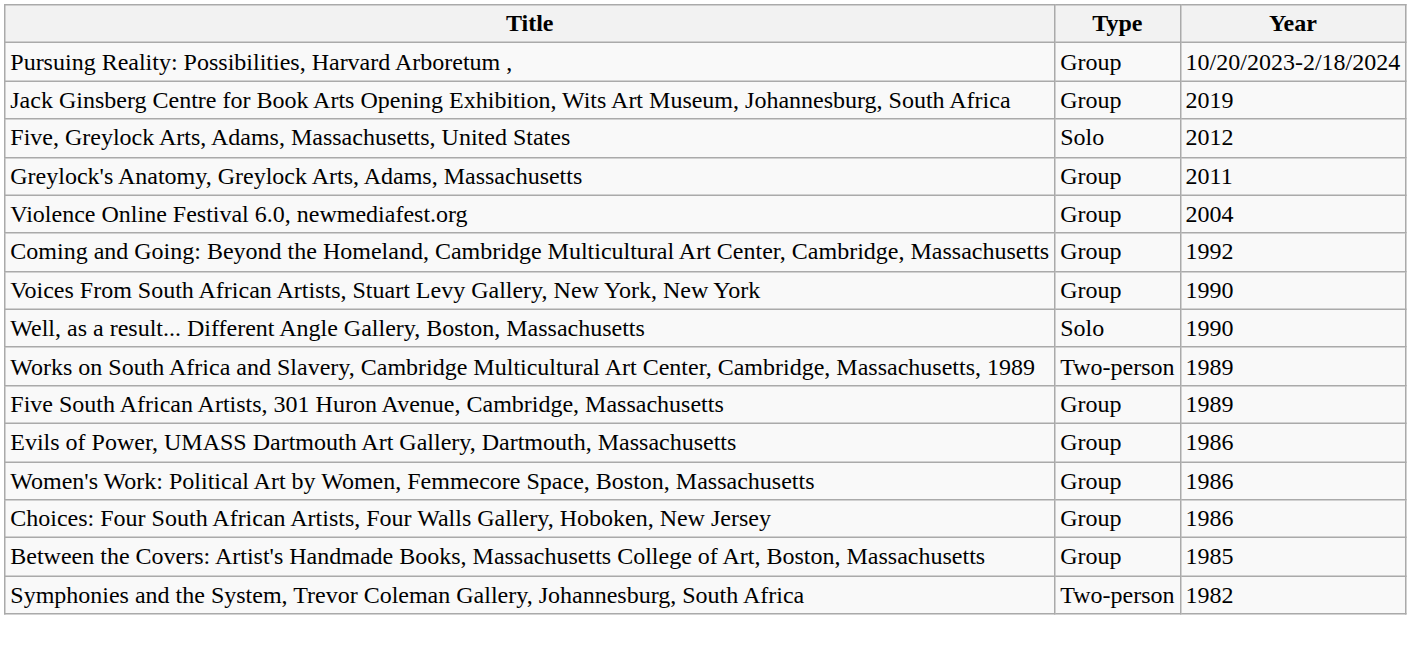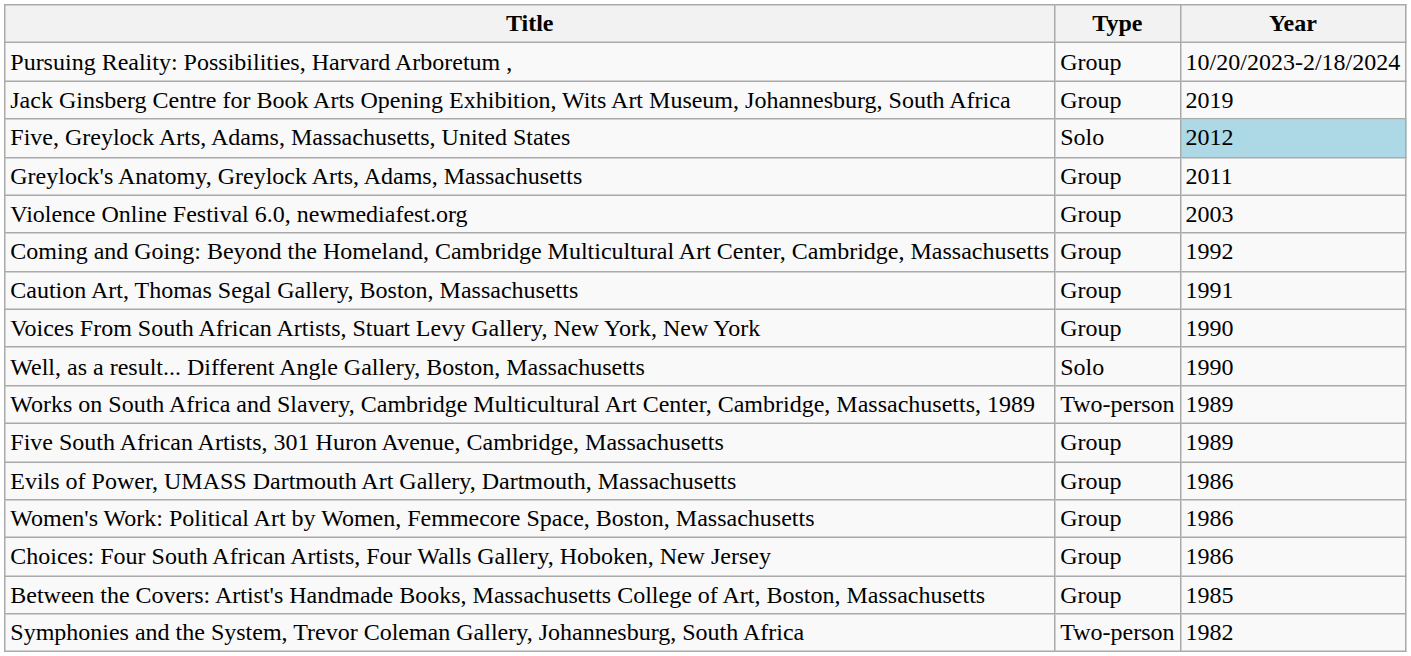Five, Greylock Arts, Adams, Massachusetts, United States | Year: no background -> lightblue background
Violence Online Festival 6.0, newmediafest.org | Year: 2004 -> 2003
+ row: Caution Art, Thomas Segal Gallery, Boston, Massachusetts | Group | 1991
